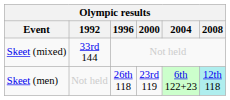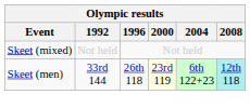Skeet (mixed) | 1992: 33rd 144 -> Not held
Skeet (men) | 1992: Not held -> 33rd 144
Skeet (men) | 2000: no background -> lightyellow background
